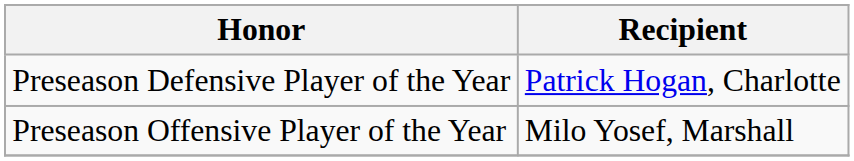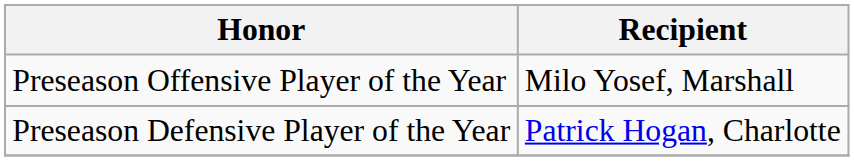rows swapped: Preseason Offensive Player of the Year <-> Preseason Defensive Player of the Year
